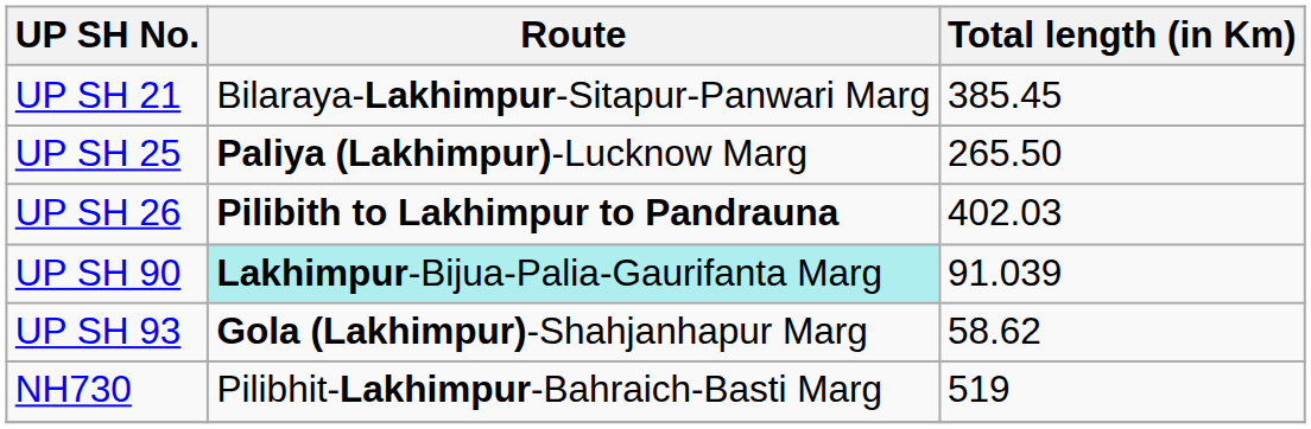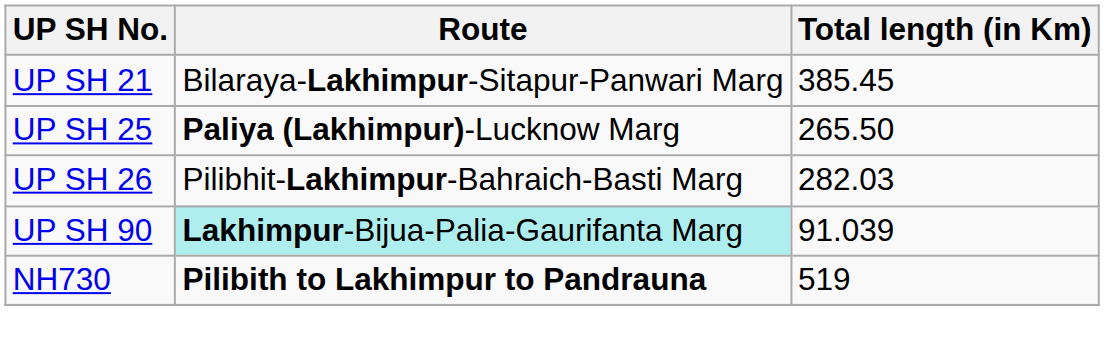UP SH 26 | Route: Pilibith to Lakhimpur to Pandrauna -> Pilibhit-Lakhimpur-Bahraich-Basti Marg
UP SH 26 | Total length (in Km): 402.03 -> 282.03
- row: UP SH 93 | Gola (Lakhimpur)-Shahjanhapur Marg | 58.62
NH730 | Route: Pilibhit-Lakhimpur-Bahraich-Basti Marg -> Pilibith to Lakhimpur to Pandrauna
